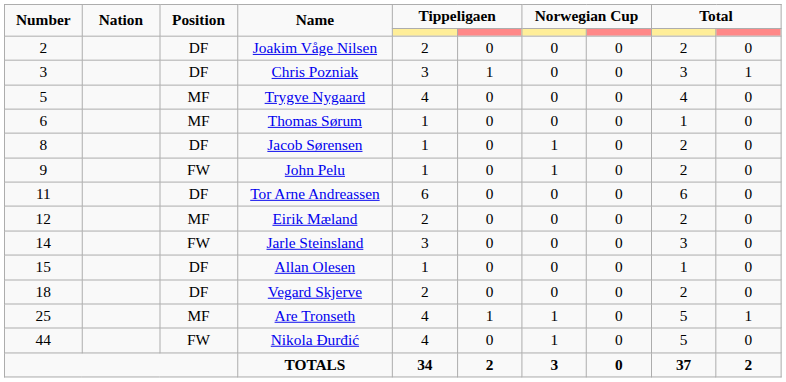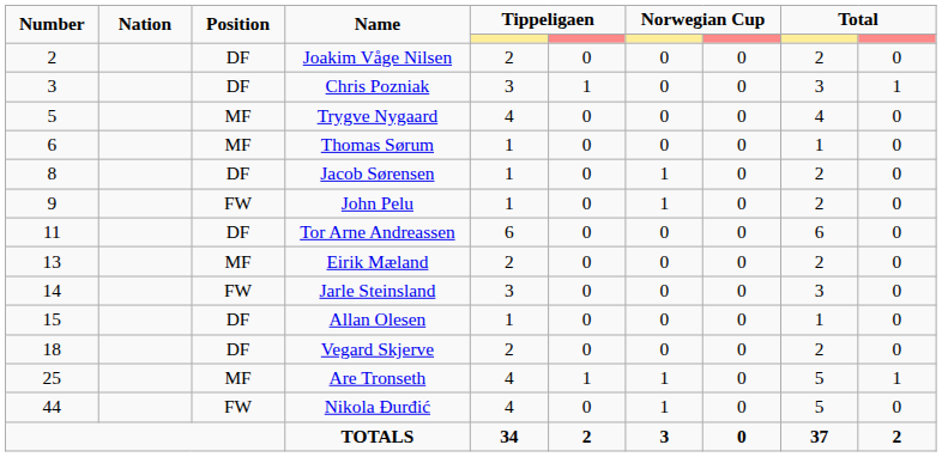Eirik Mæland | Number: 12 -> 13
